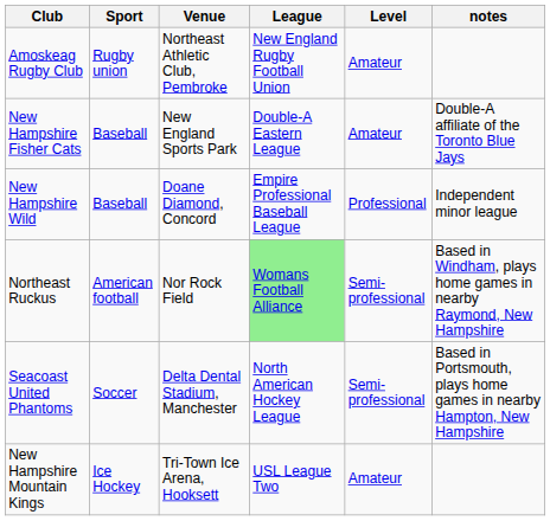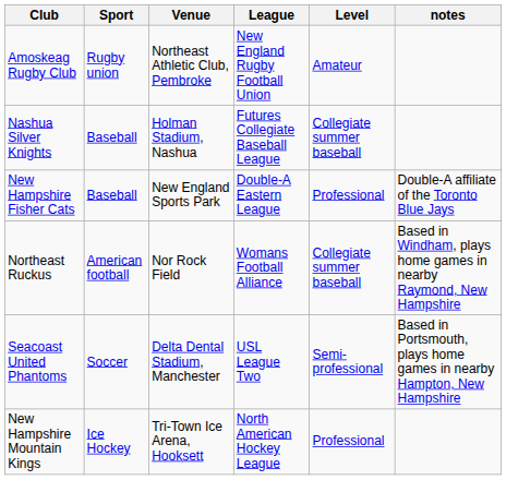+ row: Nashua Silver Knights | Baseball | Holman Stadium, Nashua | Futures Collegiate Baseball League | Collegiate summer baseball
New Hampshire Fisher Cats | Level: Amateur -> Professional
- row: New Hampshire Wild | Baseball | Doane Diamond, Concord | Empire Professional Baseball League | Professional | Independent minor league
Northeast Ruckus | League: lightgreen background -> no background
Northeast Ruckus | Level: Semi-professional -> Collegiate summer baseball
Seacoast United Phantoms | League: North American Hockey League -> USL League Two
New Hampshire Mountain Kings | League: USL League Two -> North American Hockey League
New Hampshire Mountain Kings | Level: Amateur -> Professional
